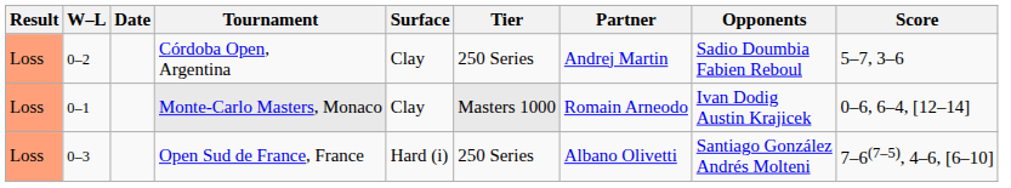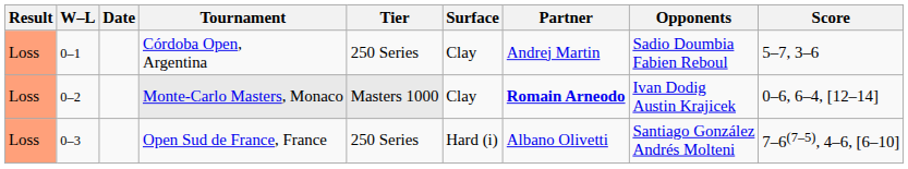columns swapped: Tier <-> Surface
Córdoba Open, Argentina | W–L: 0–2 -> 0–1
Monte-Carlo Masters, Monaco | W–L: 0–1 -> 0–2
Monte-Carlo Masters, Monaco | Partner: normal -> bold
